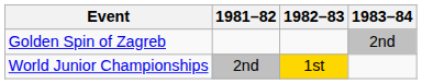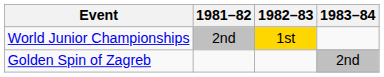rows swapped: World Junior Championships <-> Golden Spin of Zagreb
